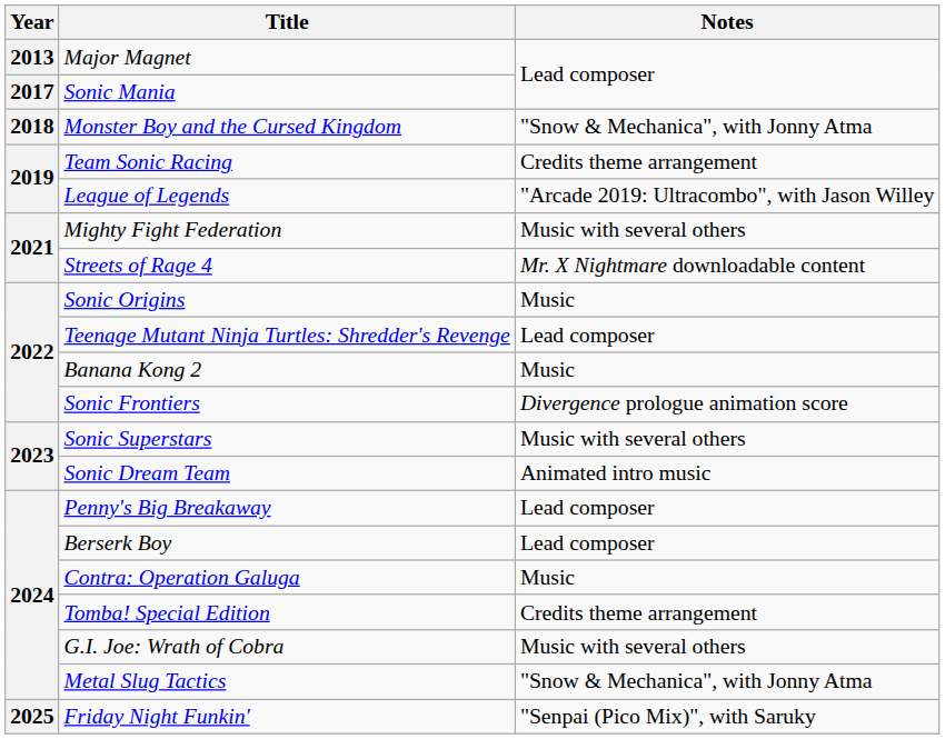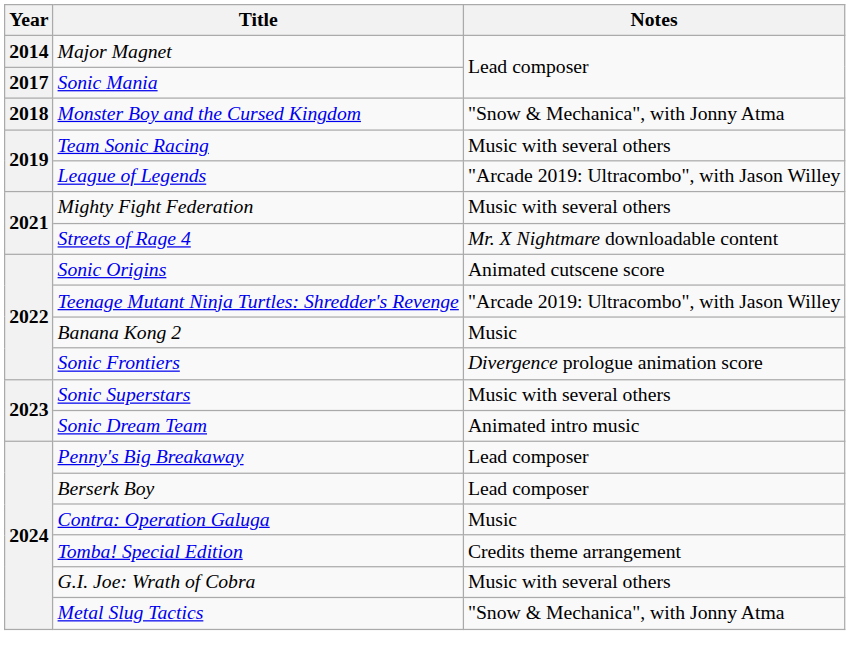Major Magnet | Year: 2013 -> 2014
Team Sonic Racing | Notes: Credits theme arrangement -> Music with several others
Sonic Origins | Notes: Music -> Animated cutscene score
Teenage Mutant Ninja Turtles: Shredder's Revenge | Notes: Lead composer -> "Arcade 2019: Ultracombo", with Jason Willey
- row: 2025 | Friday Night Funkin' | "Senpai (Pico Mix)", with Saruky
